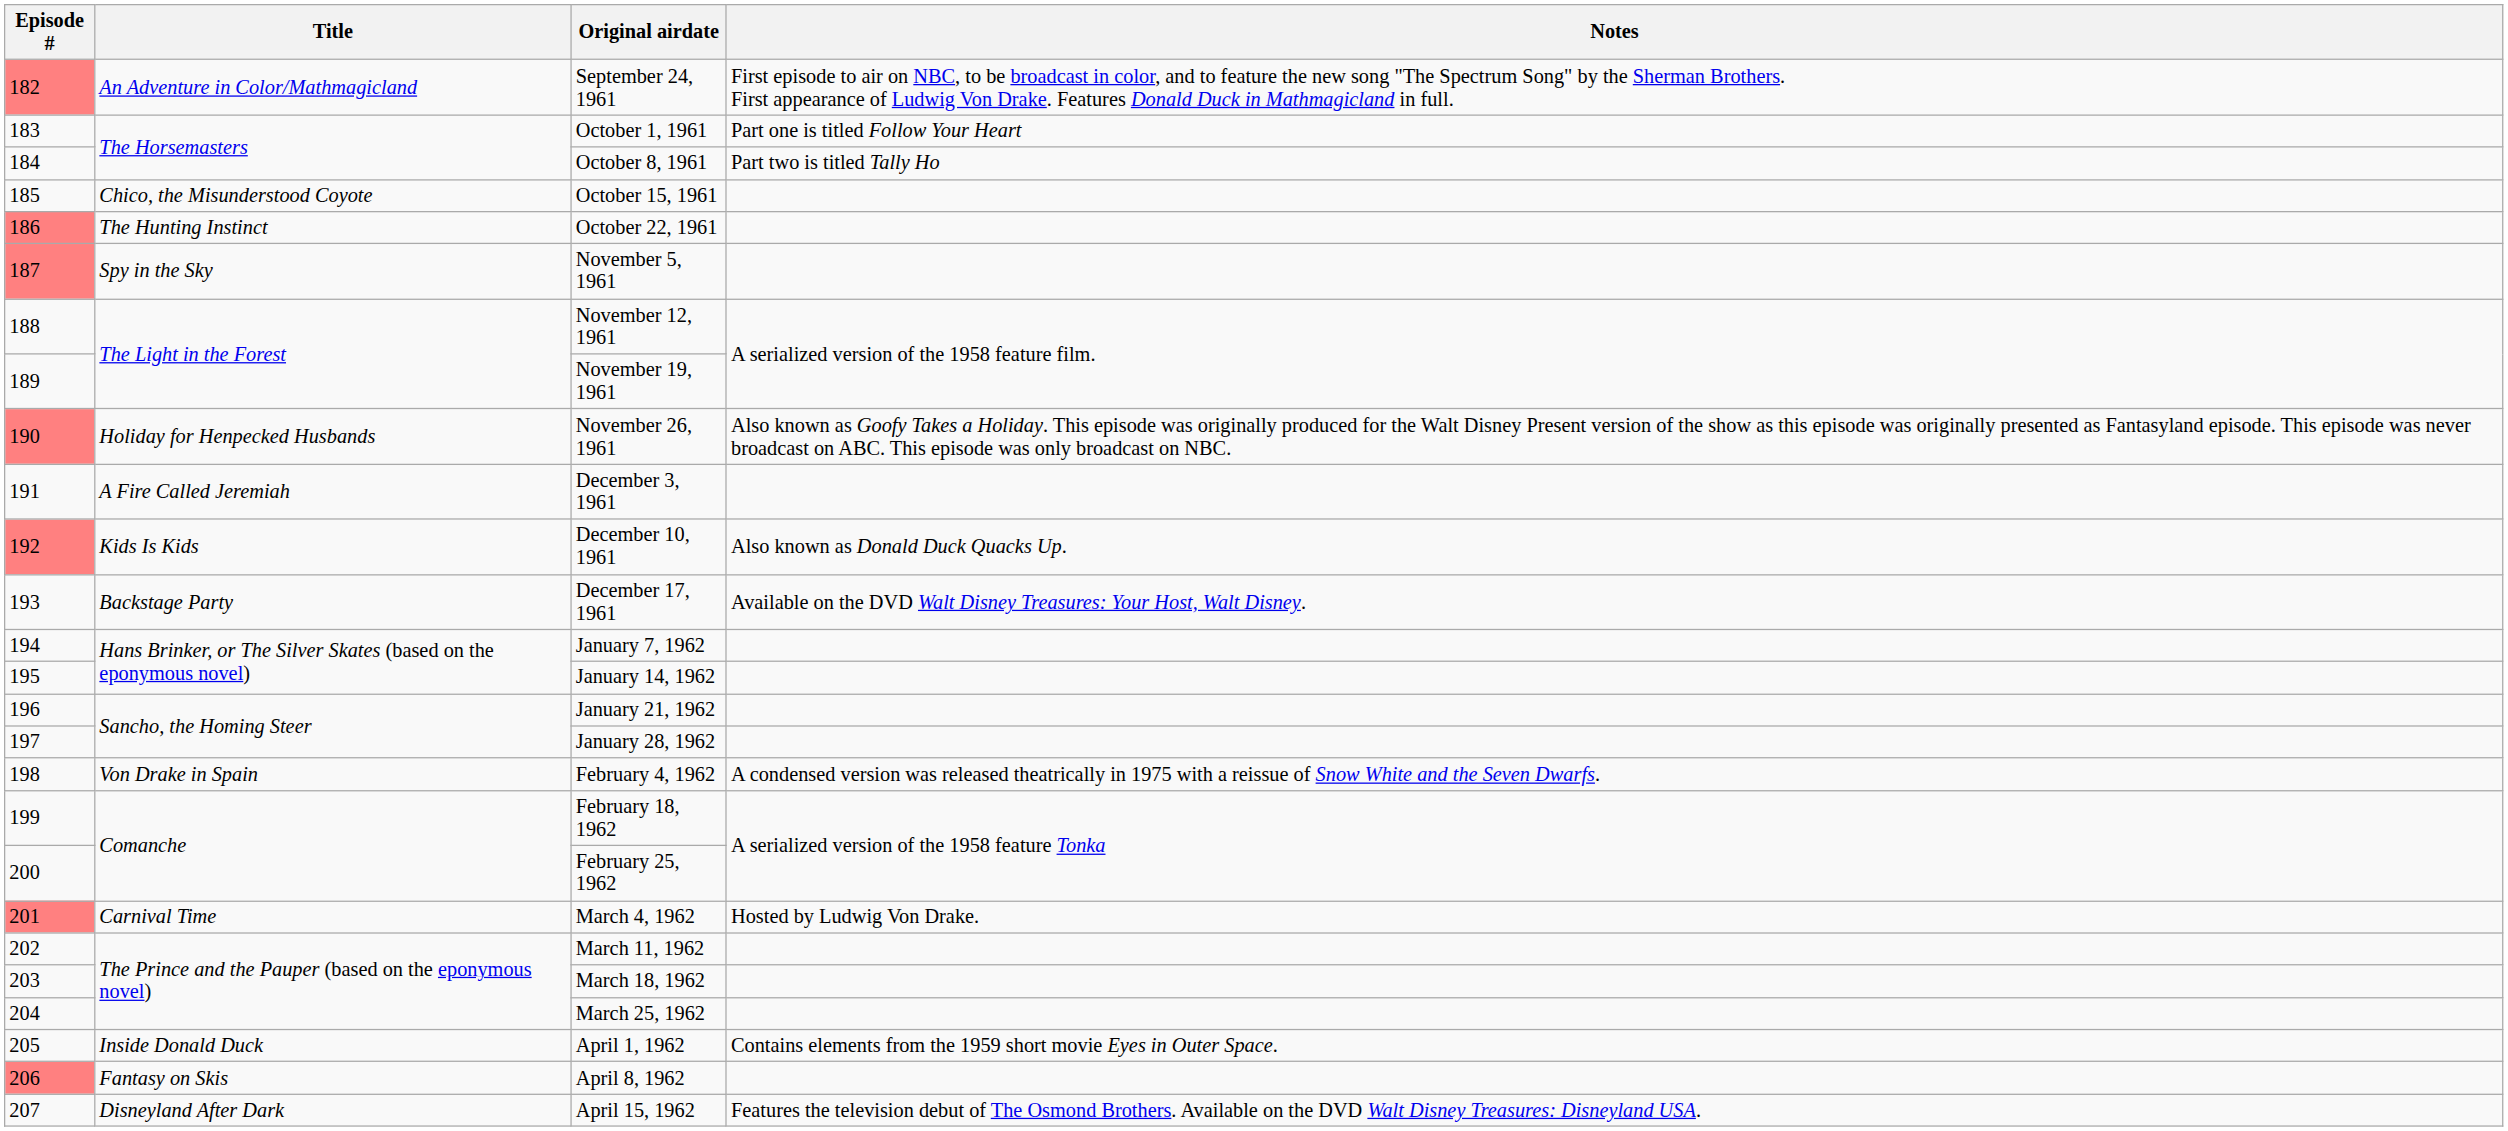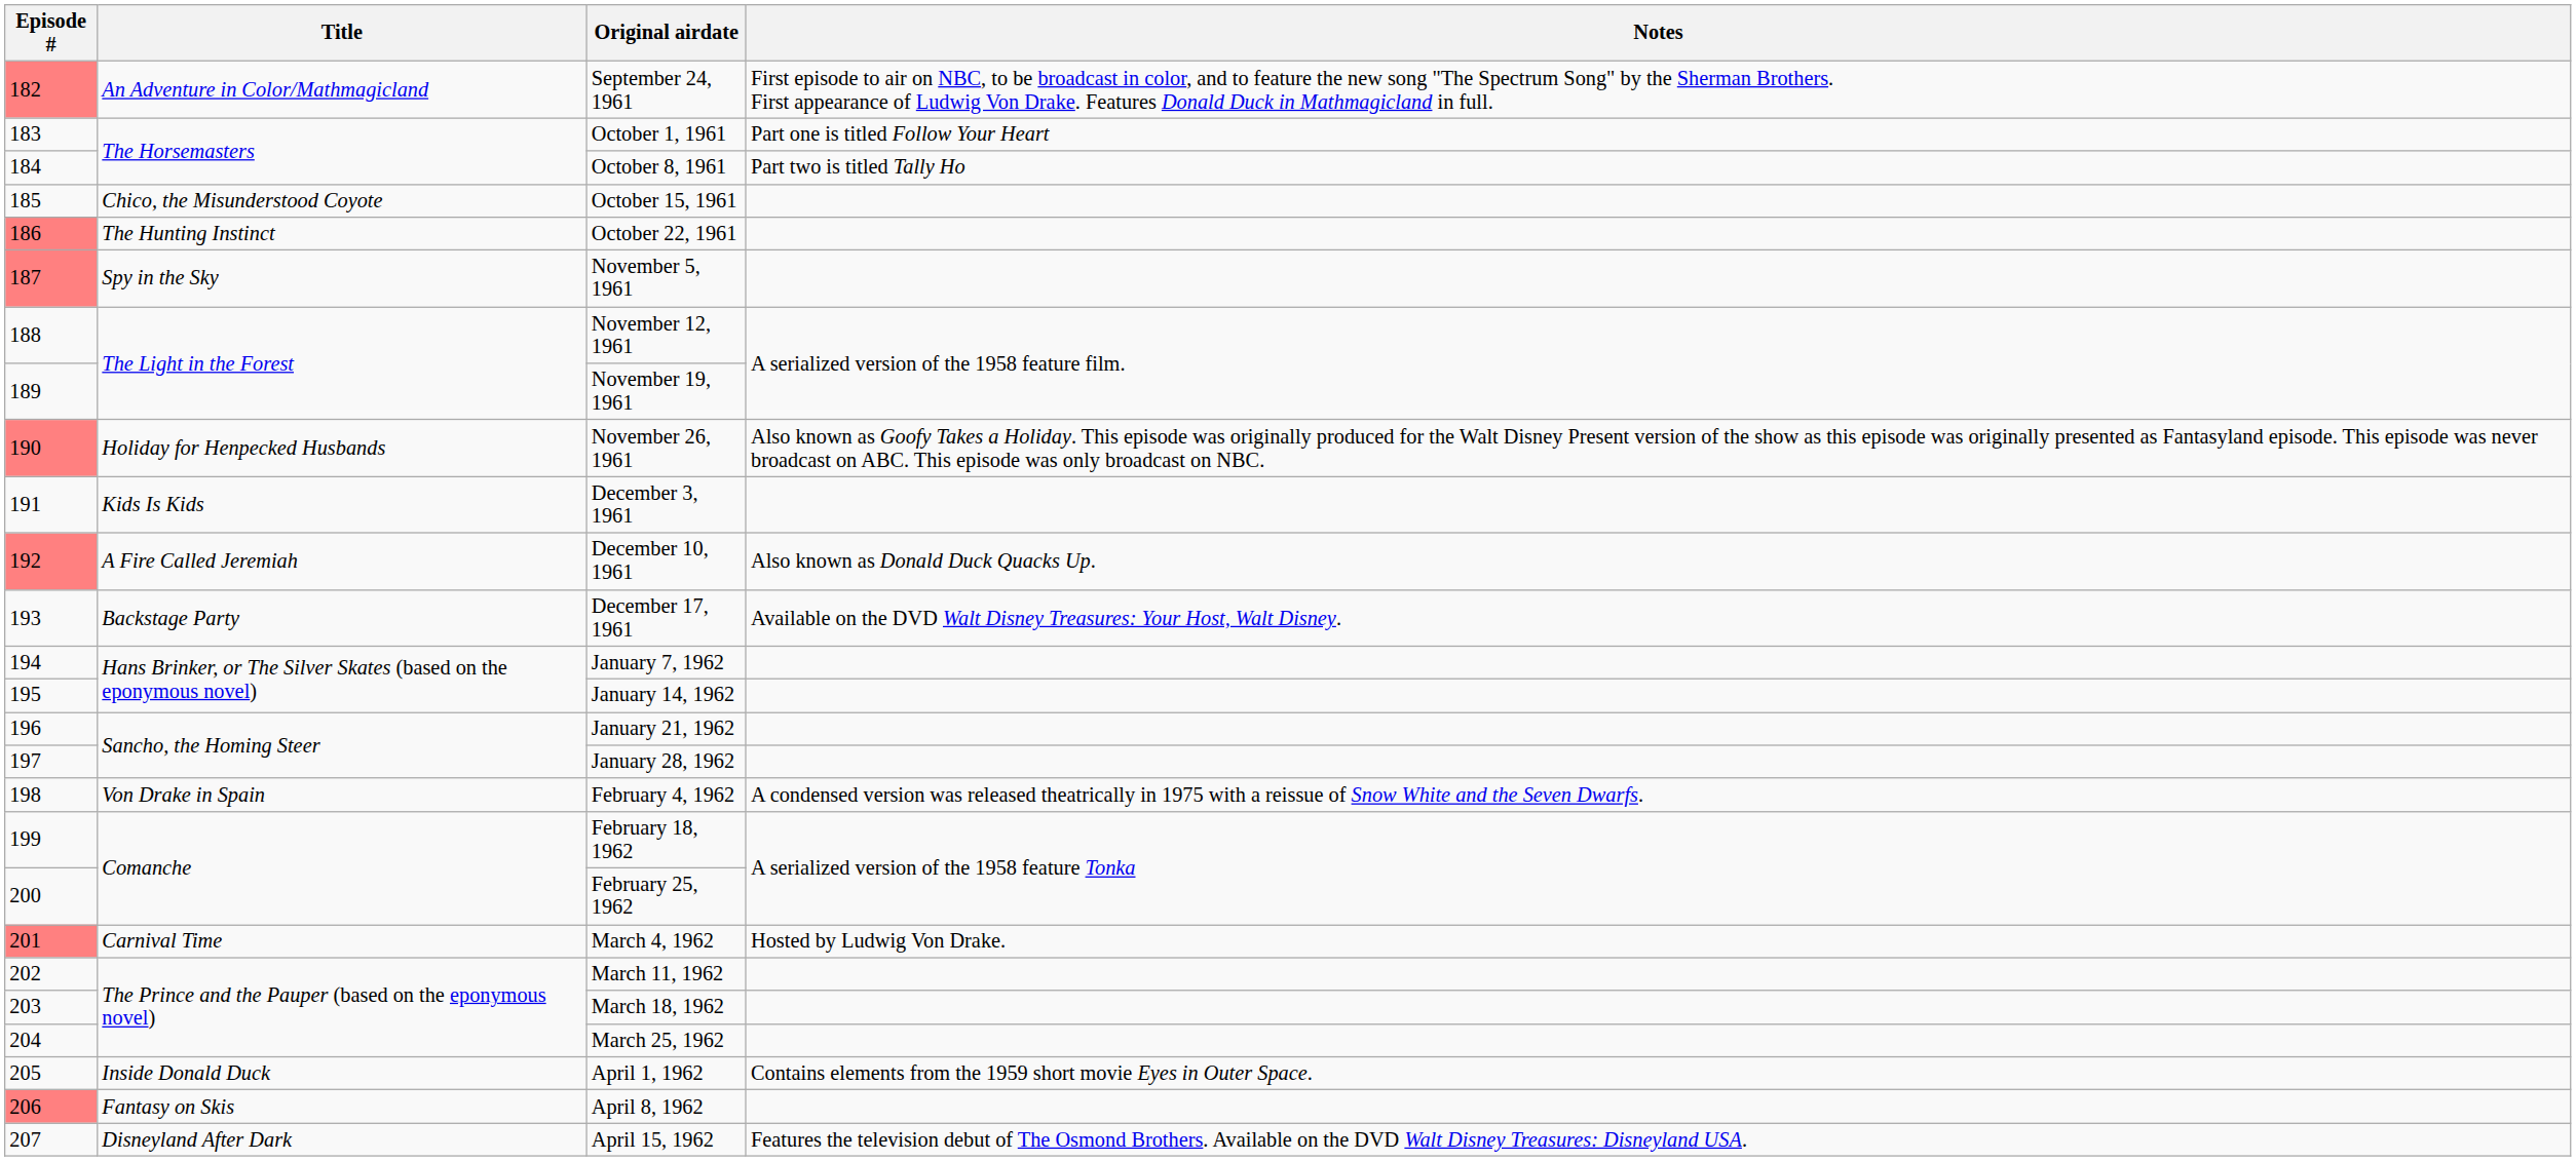December 3, 1961 | Title: A Fire Called Jeremiah -> Kids Is Kids
December 10, 1961 | Title: Kids Is Kids -> A Fire Called Jeremiah
